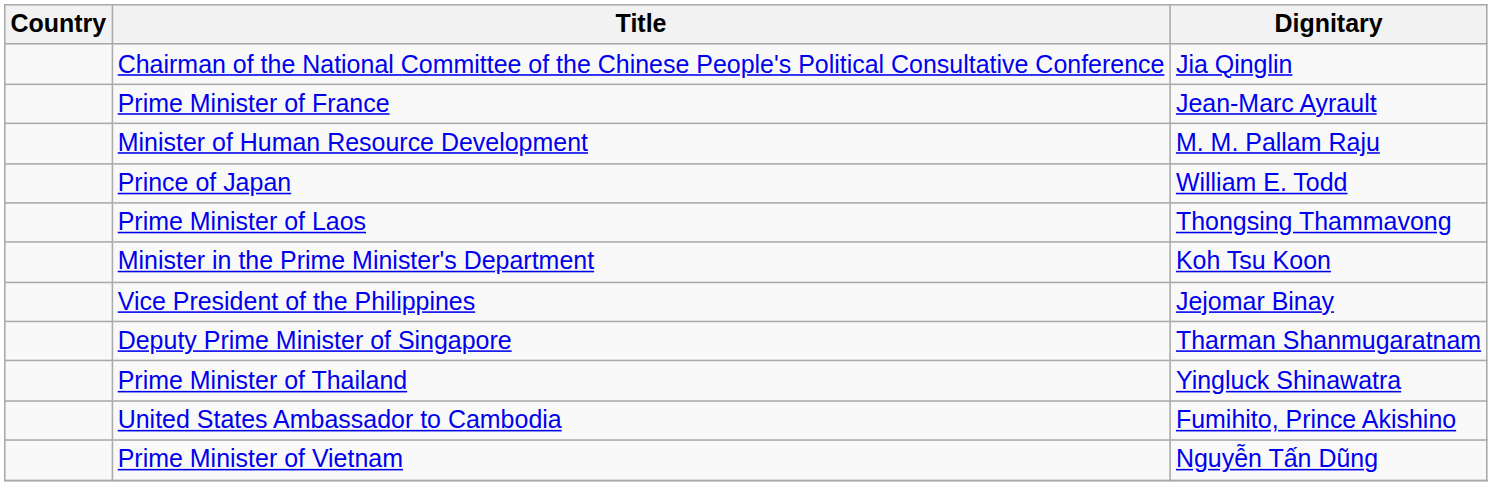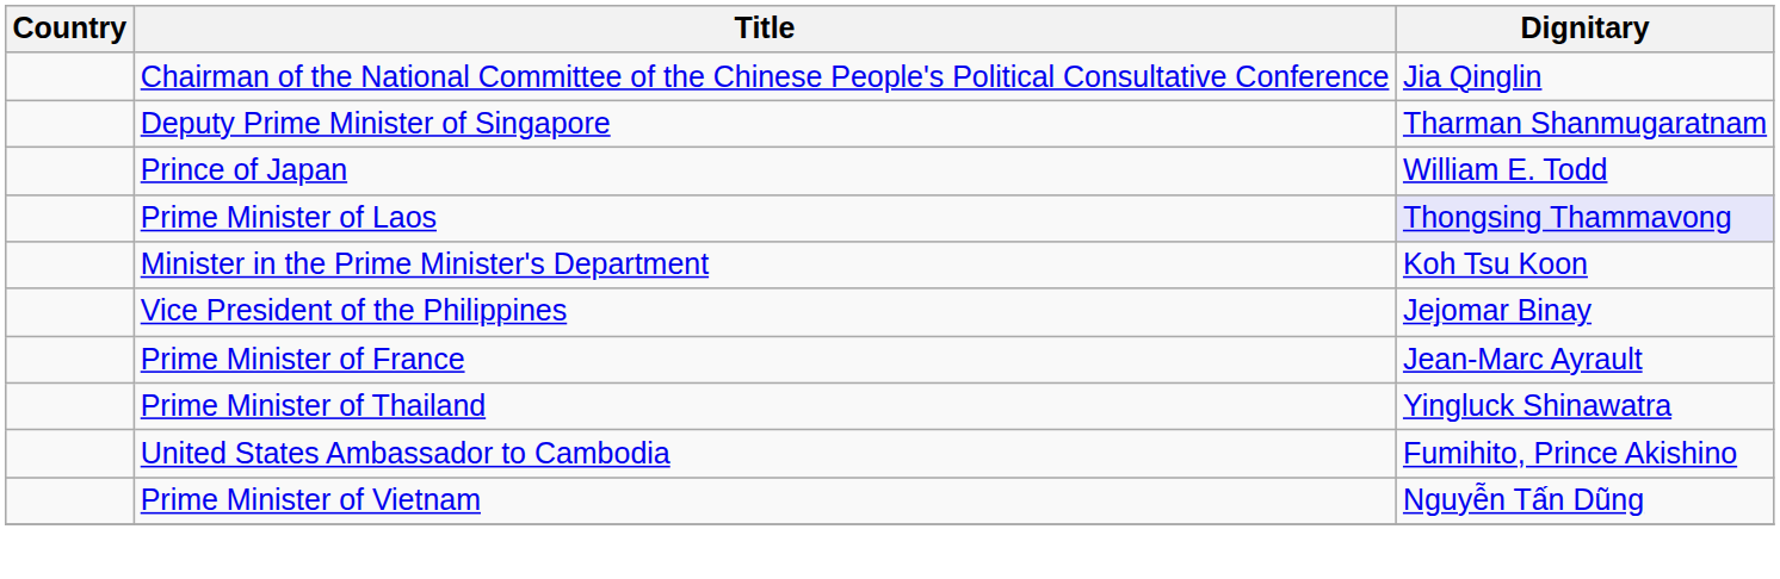rows swapped: Prime Minister of France <-> Deputy Prime Minister of Singapore
- row: Minister of Human Resource Development | M. M. Pallam Raju
Prime Minister of Laos | Dignitary: no background -> lavender background
